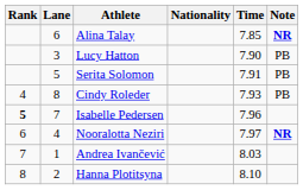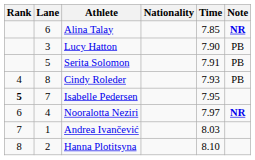Isabelle Pedersen | Time: 7.96 -> 7.95
